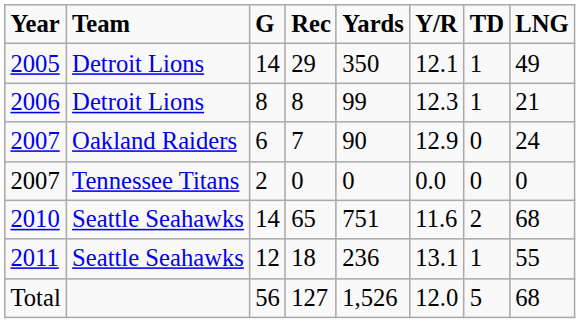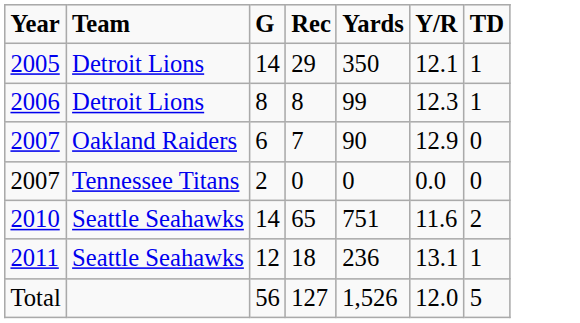- column: LNG | 49 | 21 | 24 | 0 | 68 | 55 | 68
